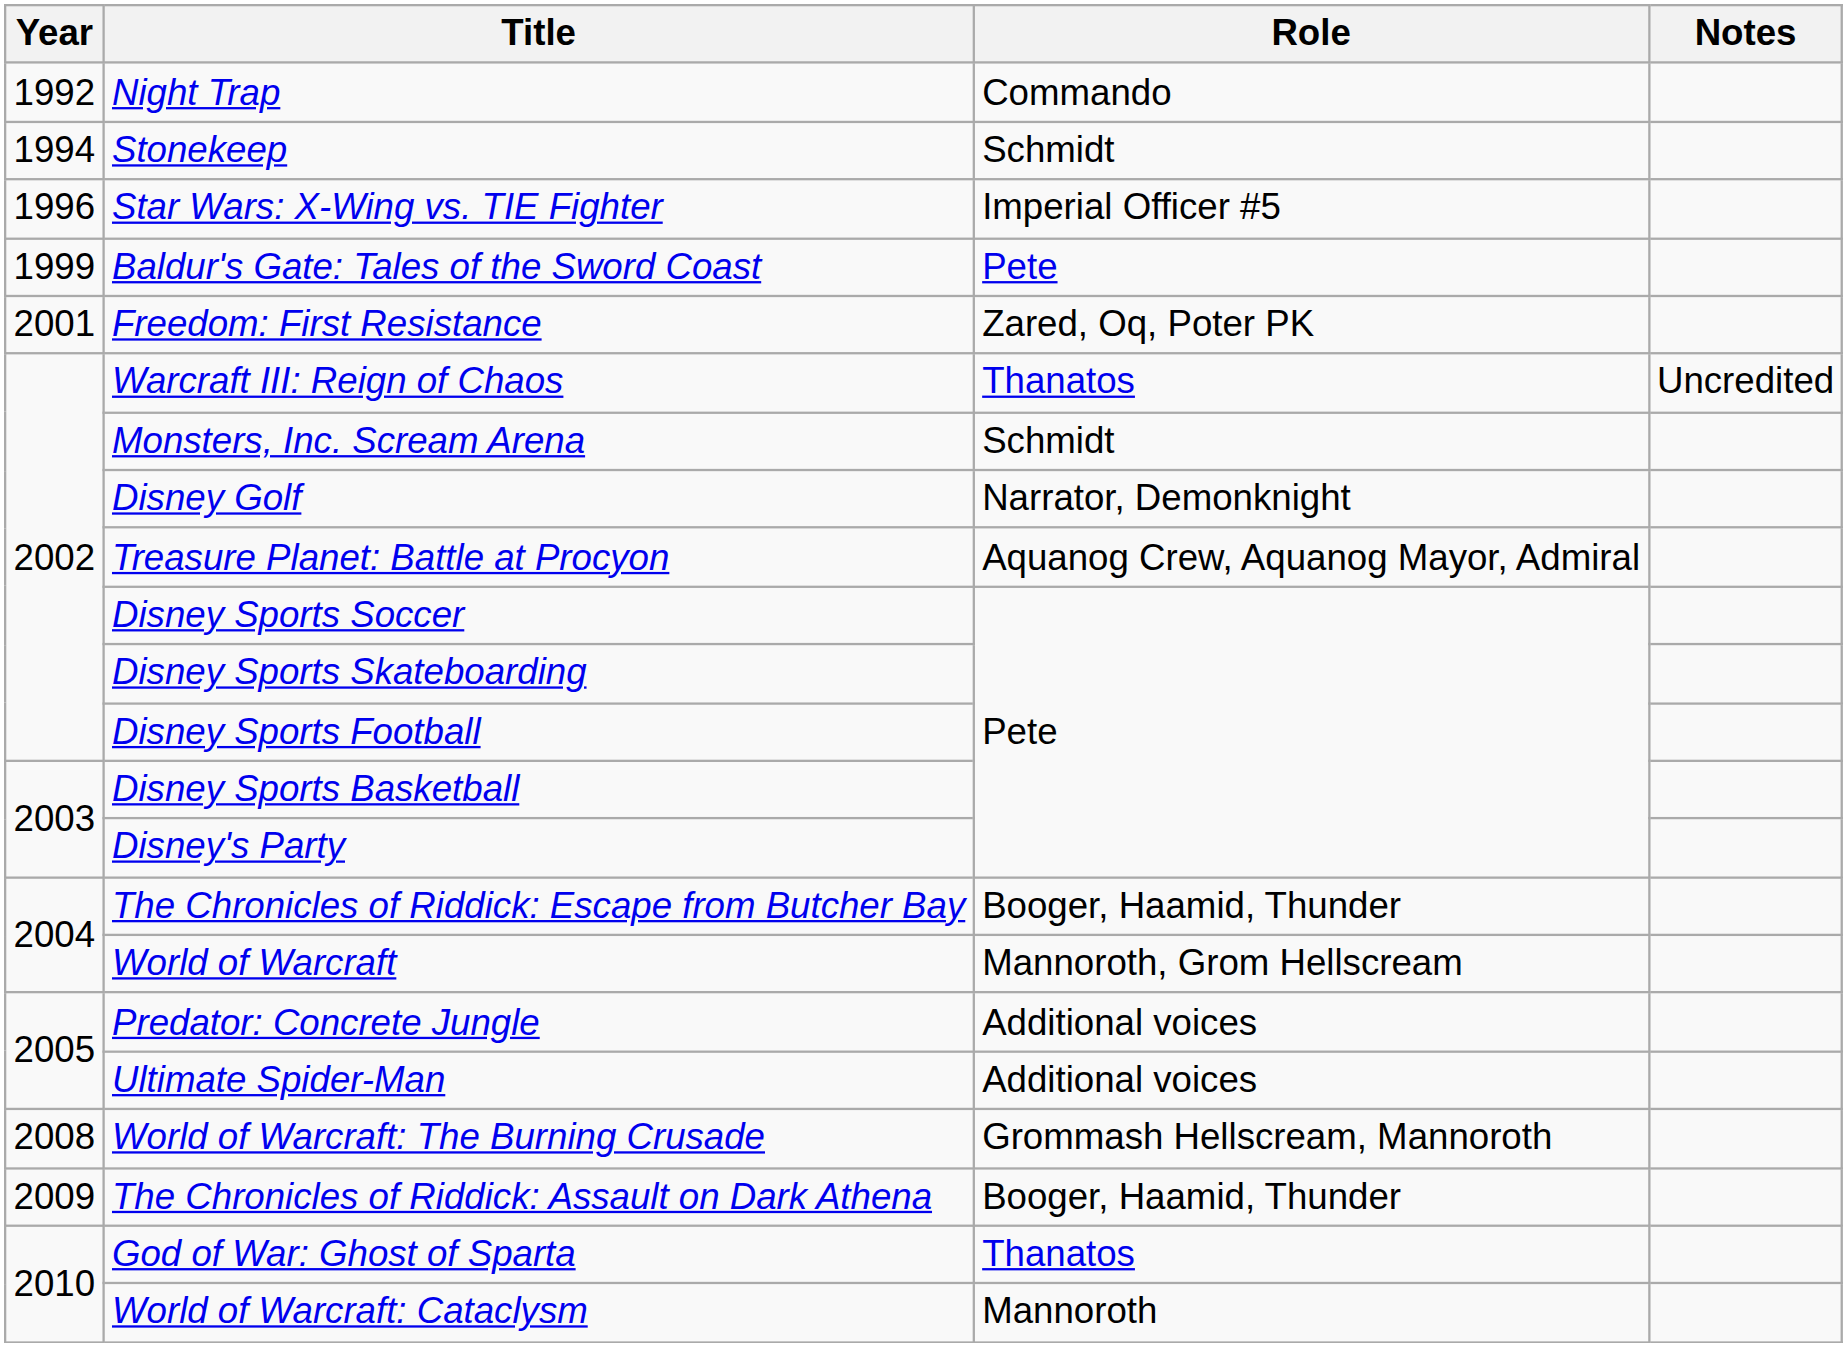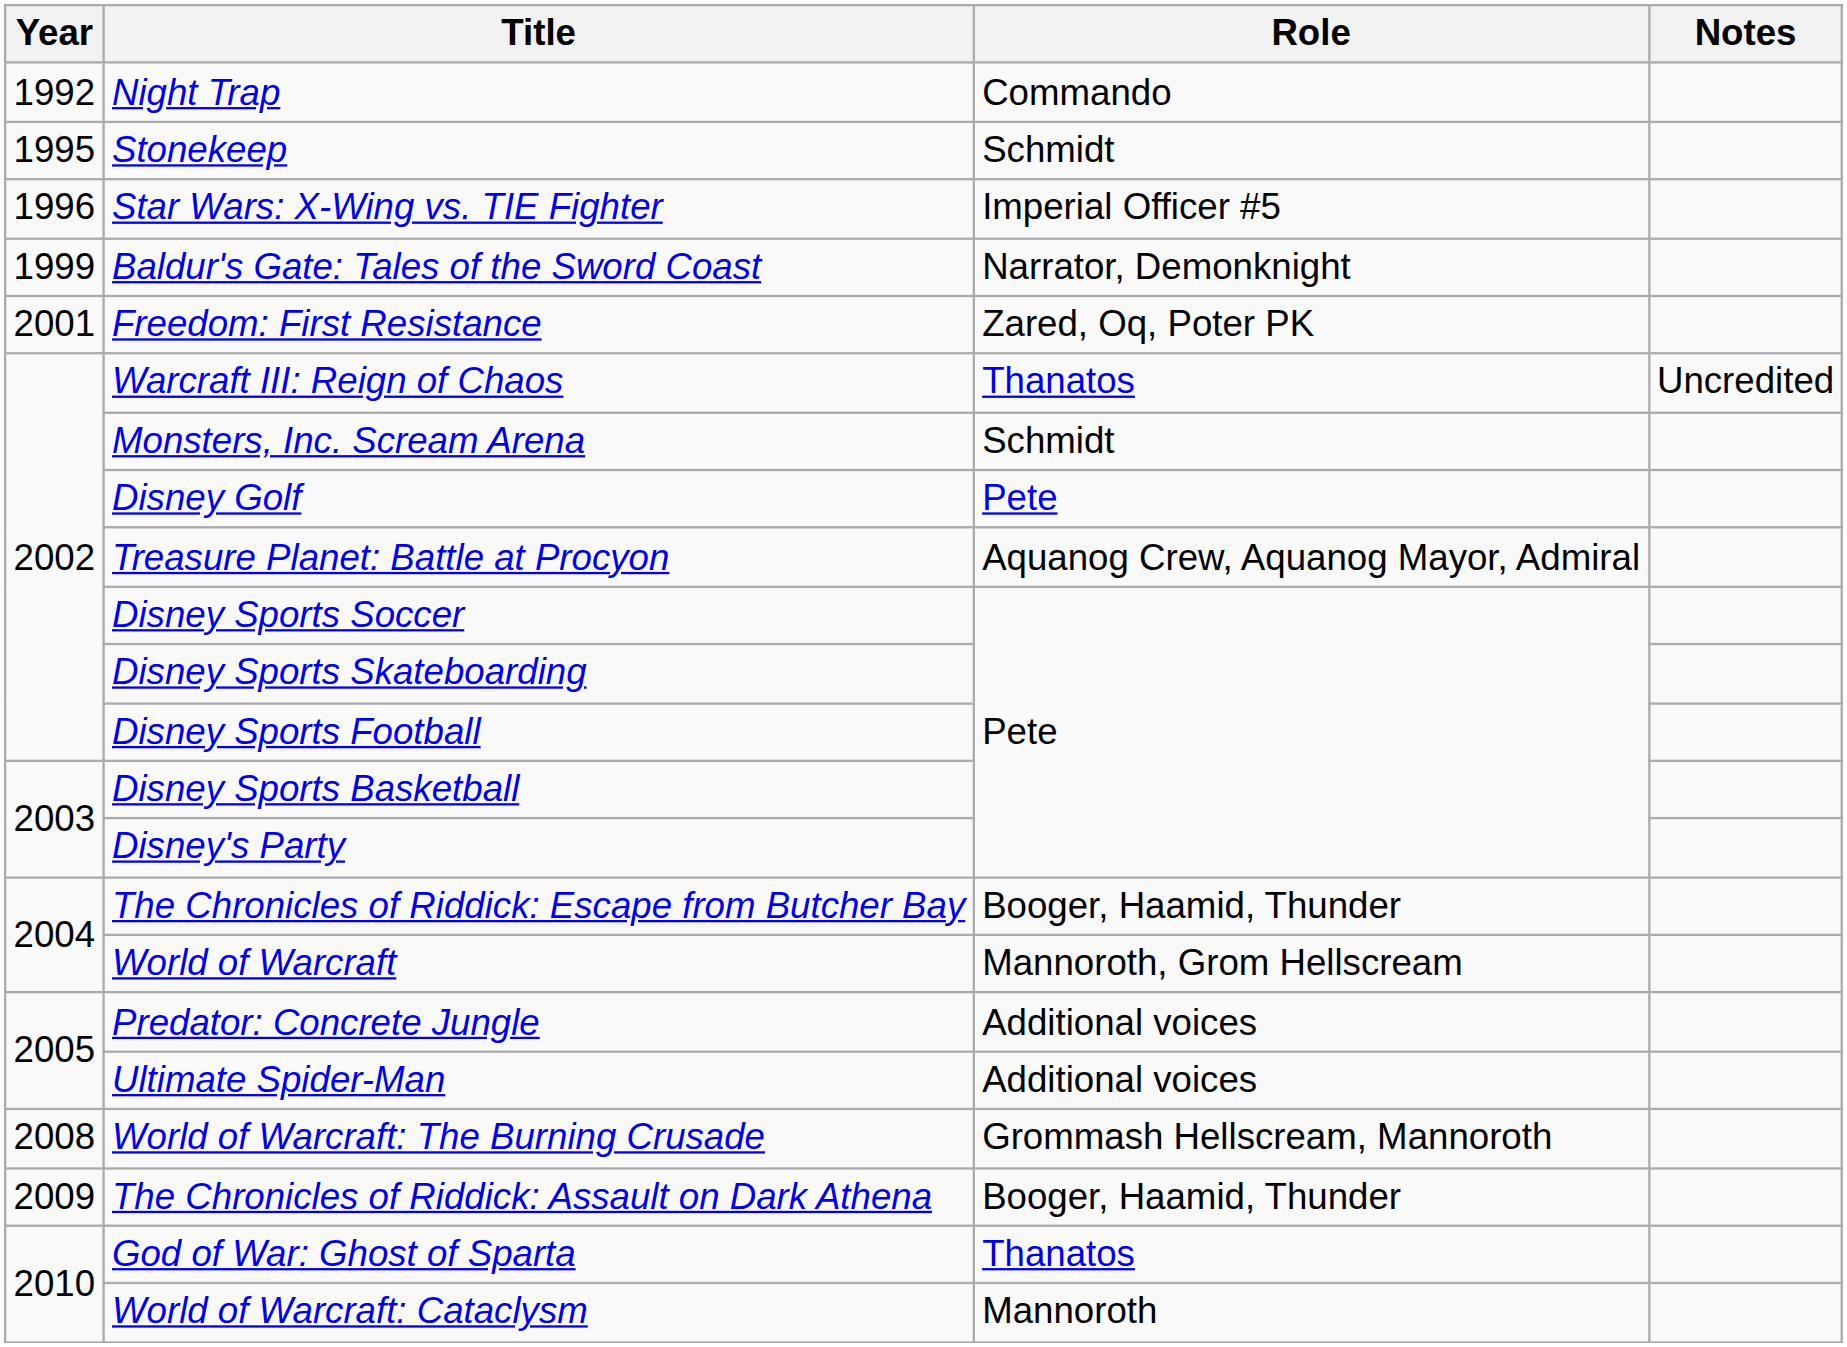Stonekeep | Year: 1994 -> 1995
Baldur's Gate: Tales of the Sword Coast | Role: Pete -> Narrator, Demonknight
Disney Golf | Role: Narrator, Demonknight -> Pete
